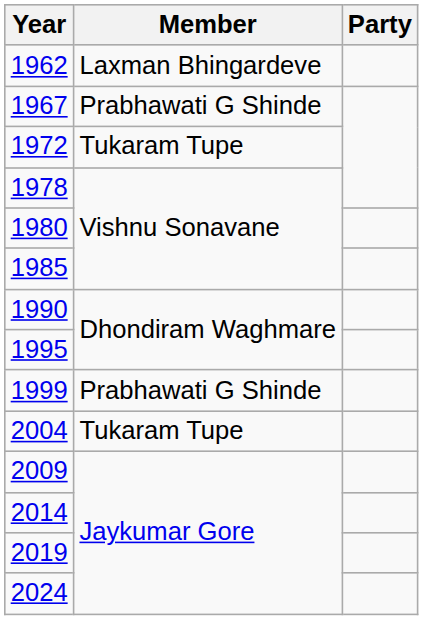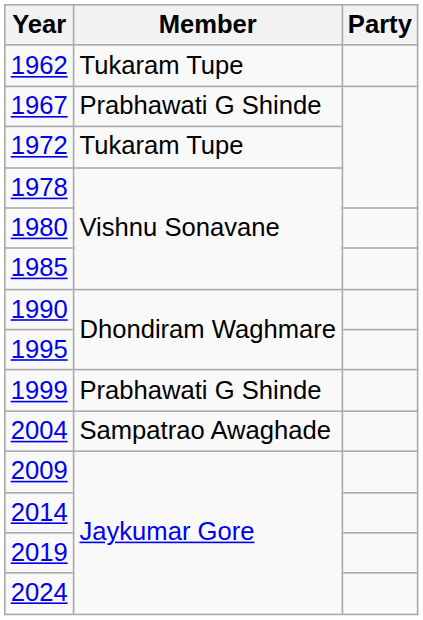1962 | Member: Laxman Bhingardeve -> Tukaram Tupe
2004 | Member: Tukaram Tupe -> Sampatrao Awaghade
